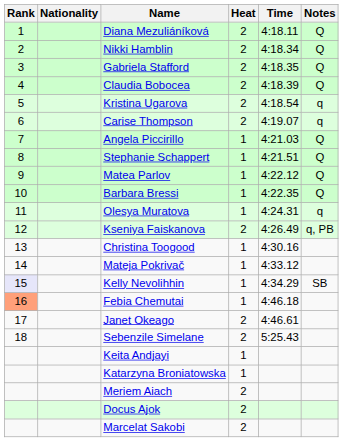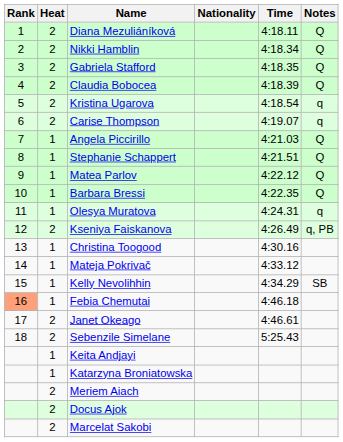columns swapped: Heat <-> Nationality
Kelly Nevolihhin | Rank: lavender background -> no background
